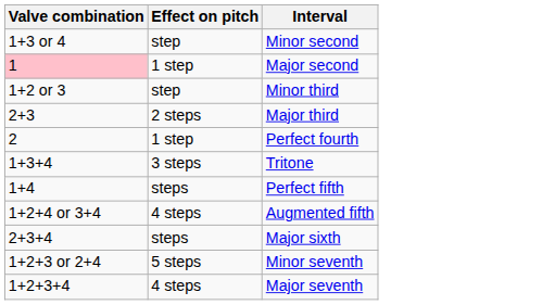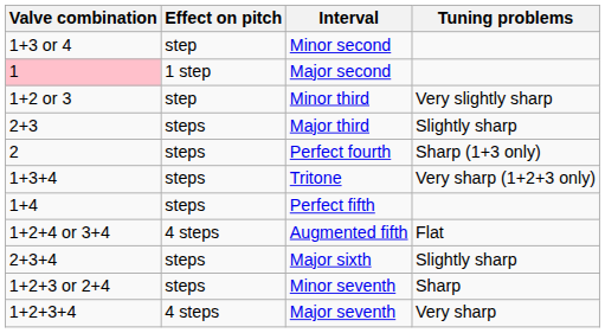+ column: Tuning problems | Very slightly sharp | Slightly sharp | Sharp (1+3 only) | Very sharp (1+2+3 only) | Flat | Slightly sharp | Sharp | Very sharp
Major third | Effect on pitch: 2 steps -> steps
Perfect fourth | Effect on pitch: 1 step -> steps
Tritone | Effect on pitch: 3 steps -> steps
Minor seventh | Effect on pitch: 5 steps -> steps
